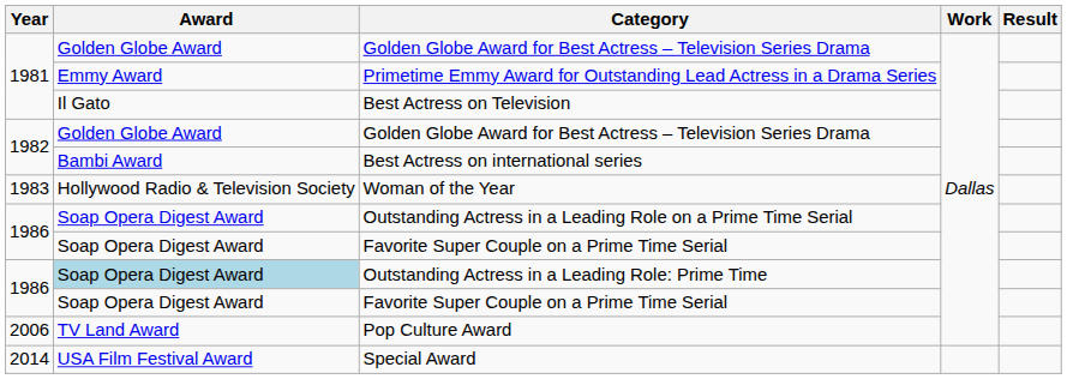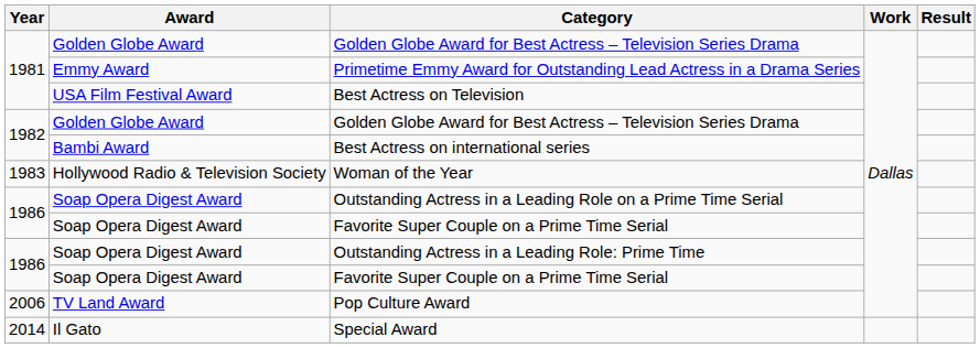Best Actress on Television | Award: Il Gato -> USA Film Festival Award
Outstanding Actress in a Leading Role: Prime Time | Award: lightblue background -> no background
Special Award | Award: USA Film Festival Award -> Il Gato
